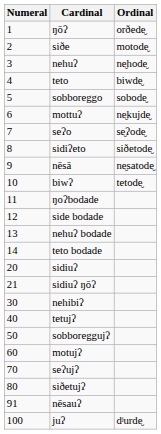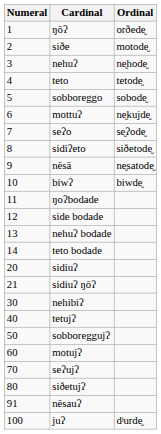teto | Ordinal: biwde̮ -> tetode̮
biwʔ | Ordinal: tetode̮ -> biwde̮
